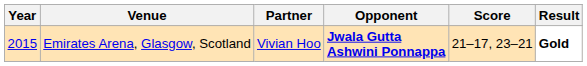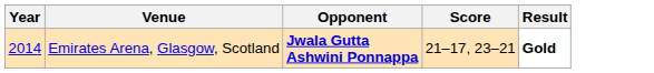- column: Partner | Vivian Hoo
Emirates Arena, Glasgow, Scotland | Year: 2015 -> 2014
